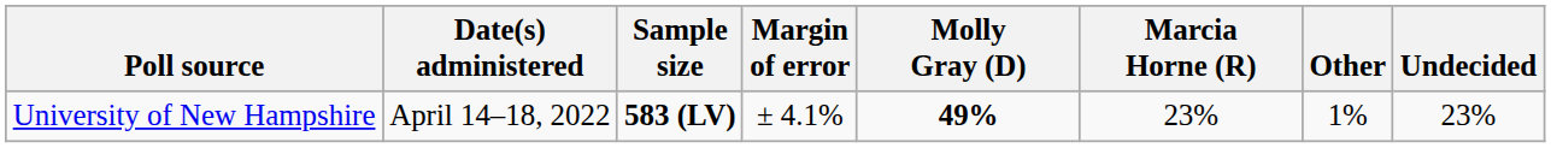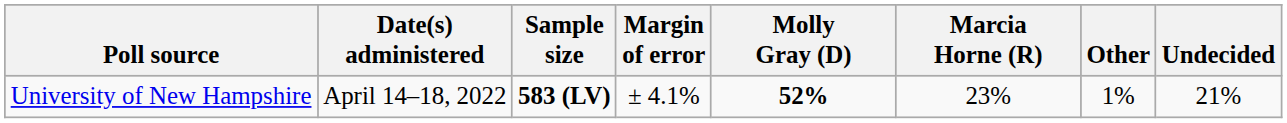University of New Hampshire | Molly Gray (D): 49% -> 52%
University of New Hampshire | Undecided: 23% -> 21%
